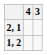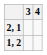columns swapped: 4 <-> 3
